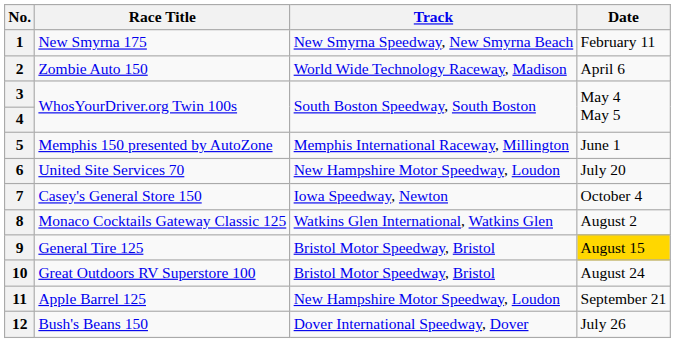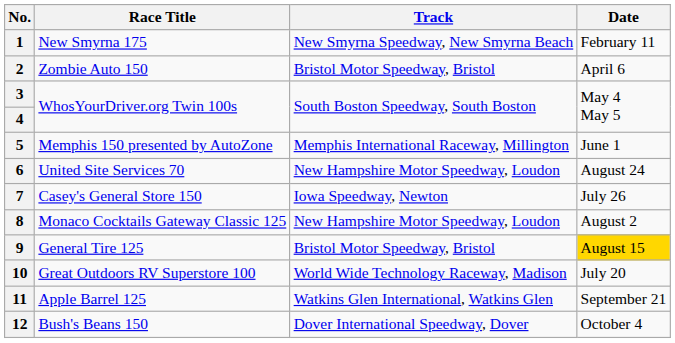2 | Track: World Wide Technology Raceway, Madison -> Bristol Motor Speedway, Bristol
6 | Date: July 20 -> August 24
7 | Date: October 4 -> July 26
8 | Track: Watkins Glen International, Watkins Glen -> New Hampshire Motor Speedway, Loudon
10 | Track: Bristol Motor Speedway, Bristol -> World Wide Technology Raceway, Madison
10 | Date: August 24 -> July 20
11 | Track: New Hampshire Motor Speedway, Loudon -> Watkins Glen International, Watkins Glen
12 | Date: July 26 -> October 4
